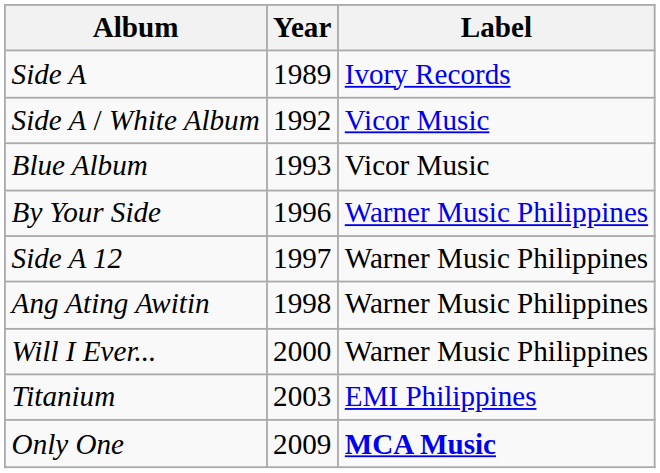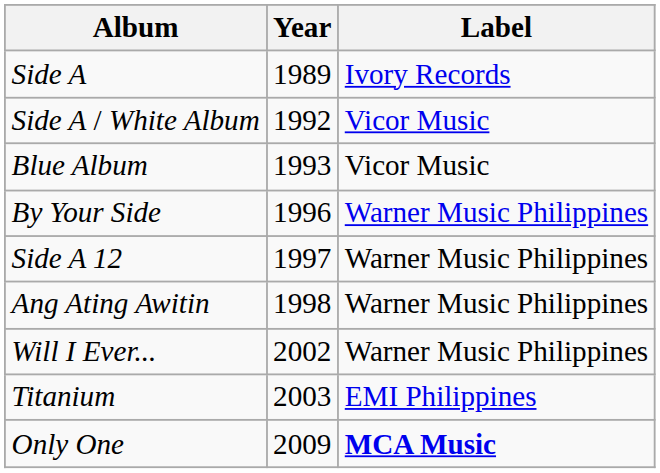Will I Ever... | Year: 2000 -> 2002
